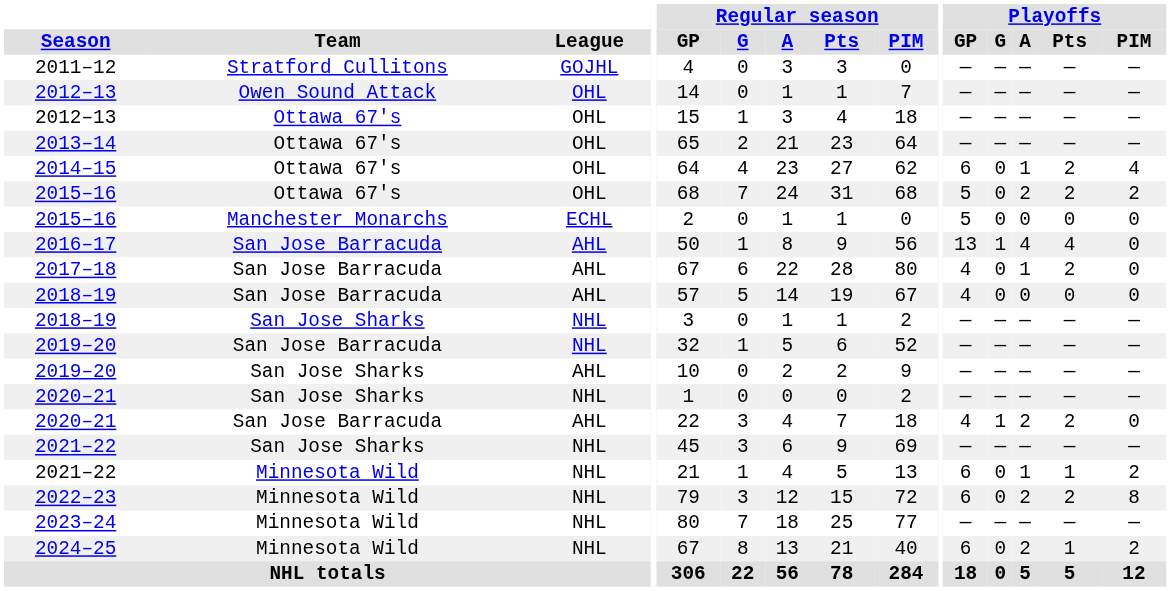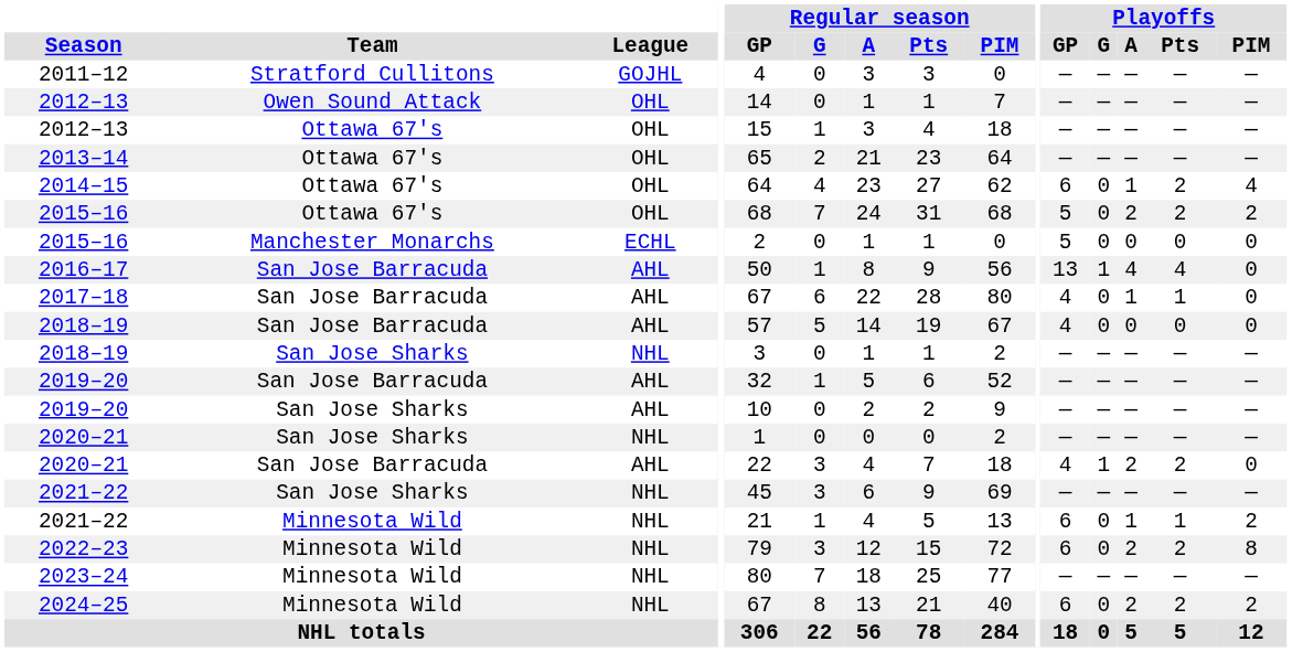2017–18 | Playoffs / Pts: 2 -> 1
2019–20 / San Jose Barracuda | League: NHL -> AHL
2024–25 | Playoffs / Pts: 1 -> 2
